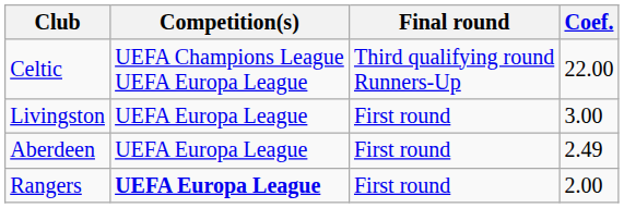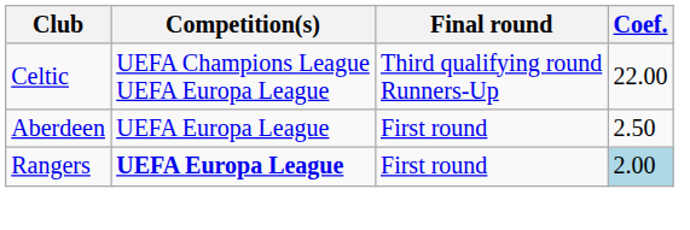- row: Livingston | UEFA Europa League | First round | 3.00
Aberdeen | Coef.: 2.49 -> 2.50
Rangers | Coef.: no background -> lightblue background
